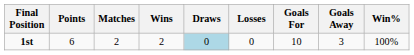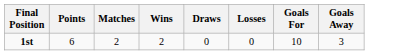- column: Win% | 100%
1st | Draws: lightblue background -> no background
